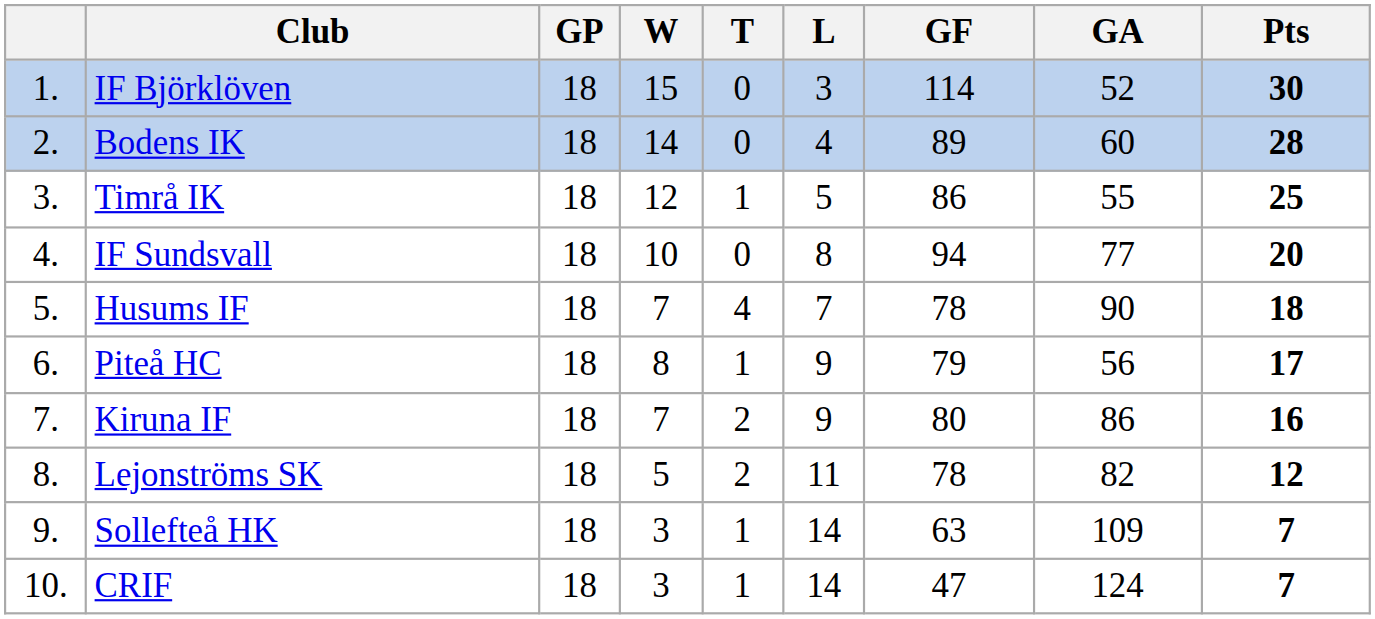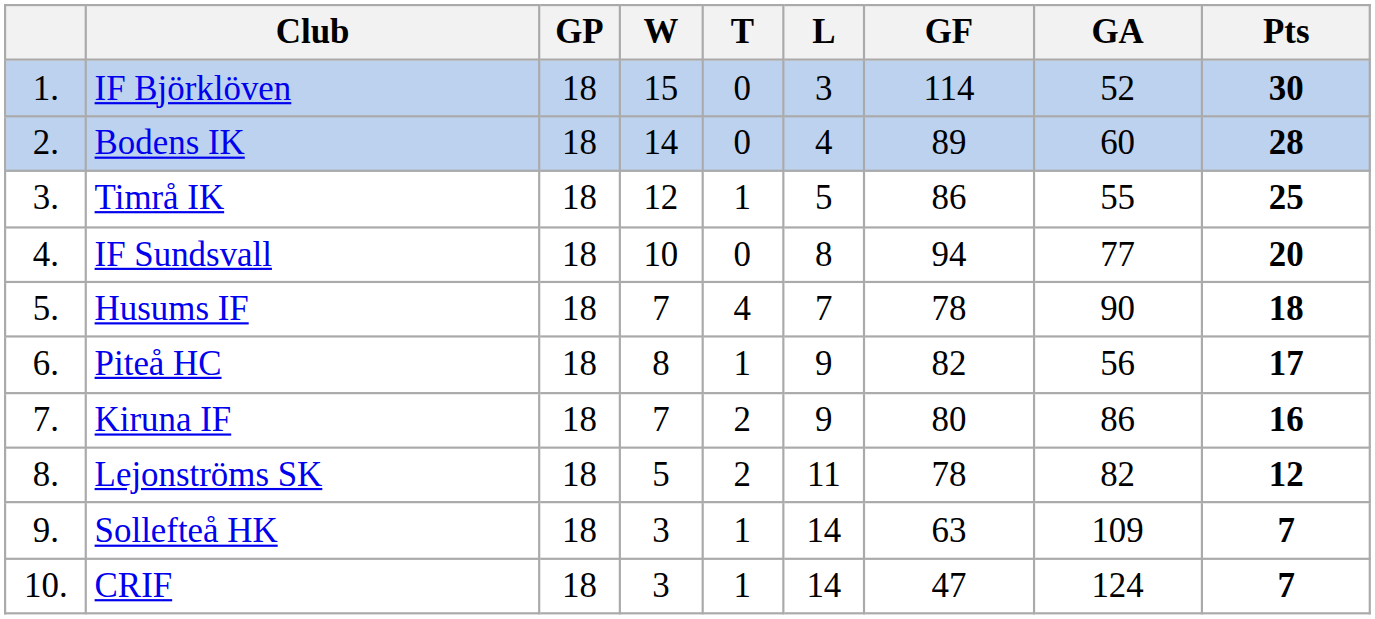Piteå HC | GF: 79 -> 82
